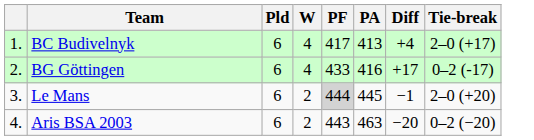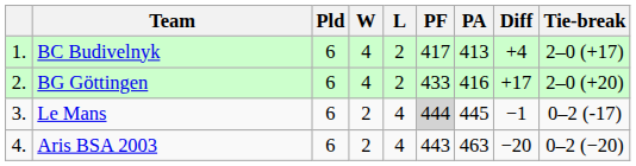+ column: L | 2 | 2 | 4 | 4
BG Göttingen | Tie-break: 0–2 (-17) -> 2–0 (+20)
Le Mans | Tie-break: 2–0 (+20) -> 0–2 (-17)
